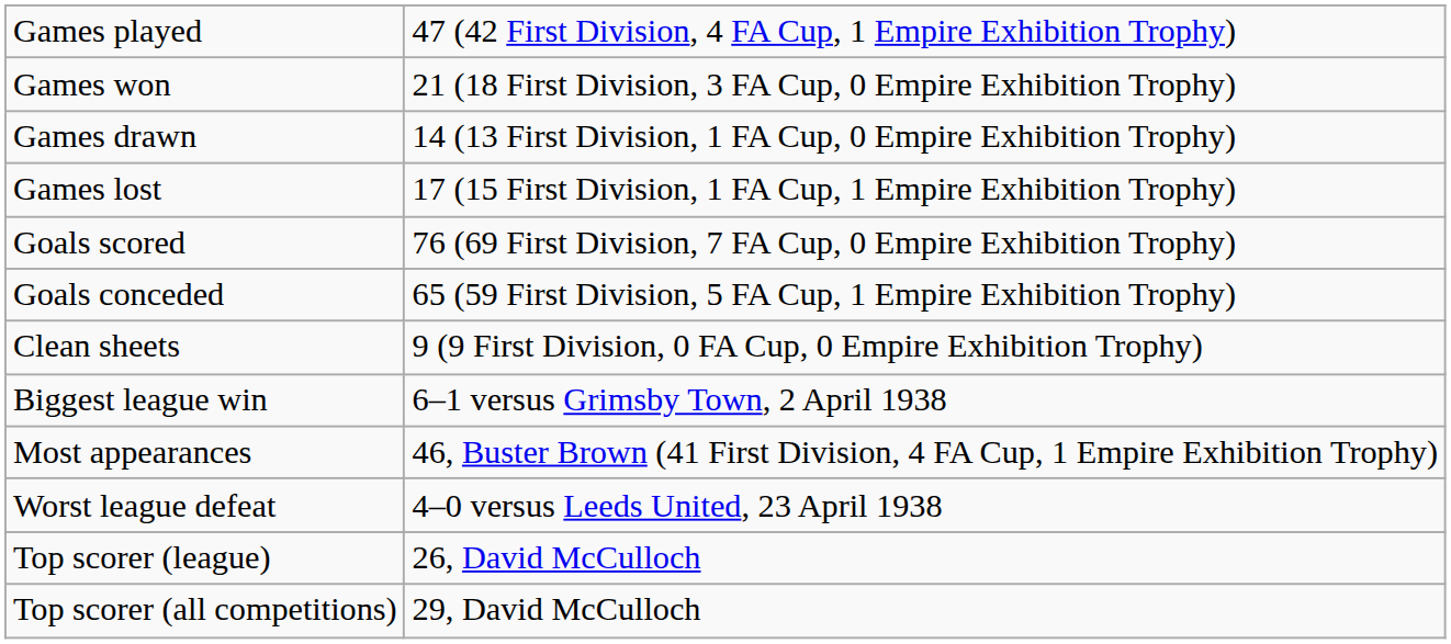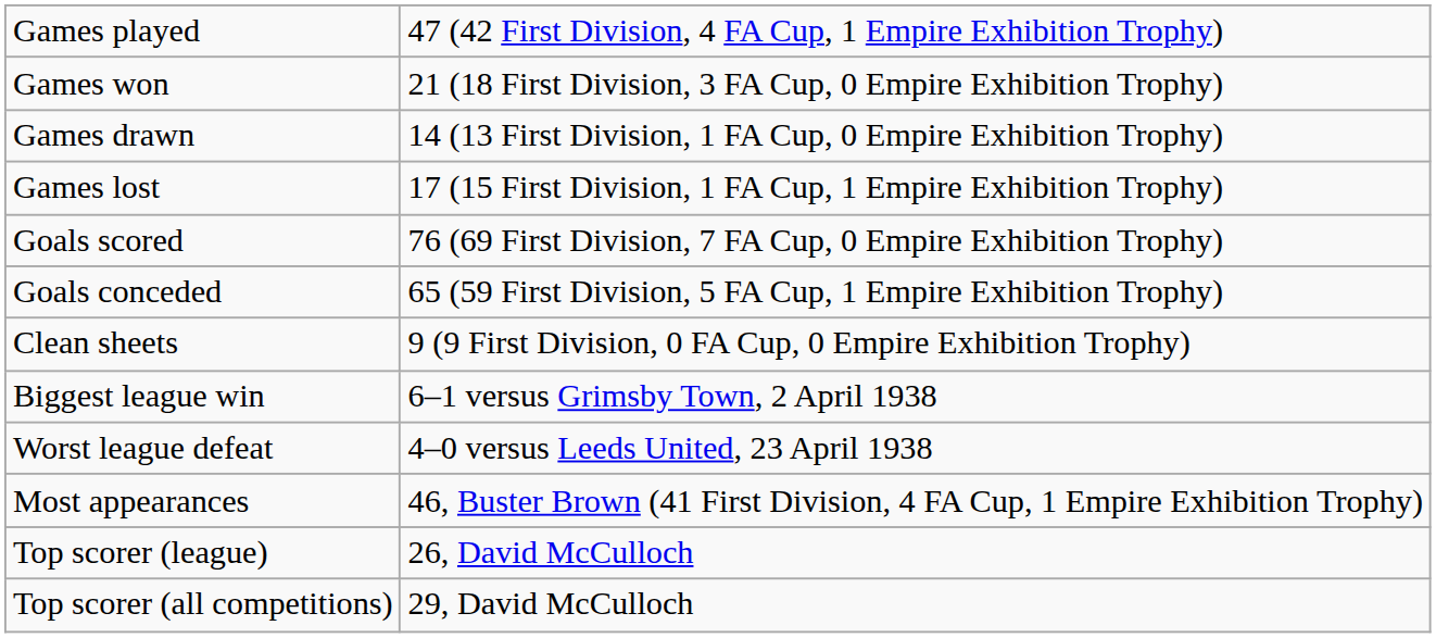rows swapped: Worst league defeat <-> Most appearances
